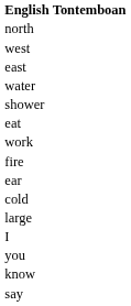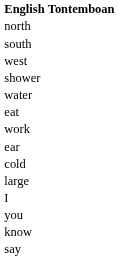+ row: south
- row: east
rows swapped: water <-> shower
- row: fire
